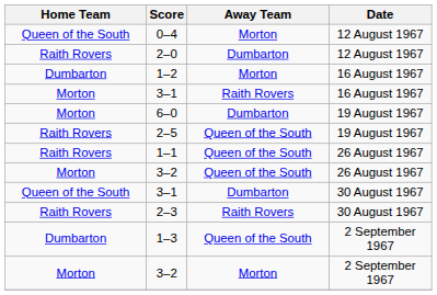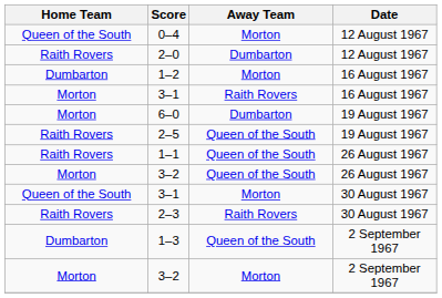3–1 / 30 August 1967 | Away Team: Dumbarton -> Morton
